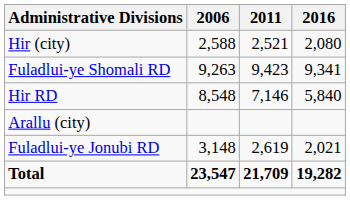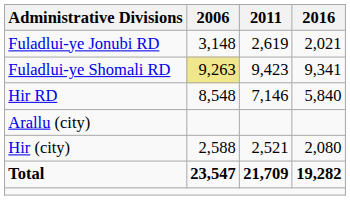rows swapped: Fuladlui-ye Jonubi RD <-> Hir (city)
Fuladlui-ye Shomali RD | 2006: no background -> khaki background
